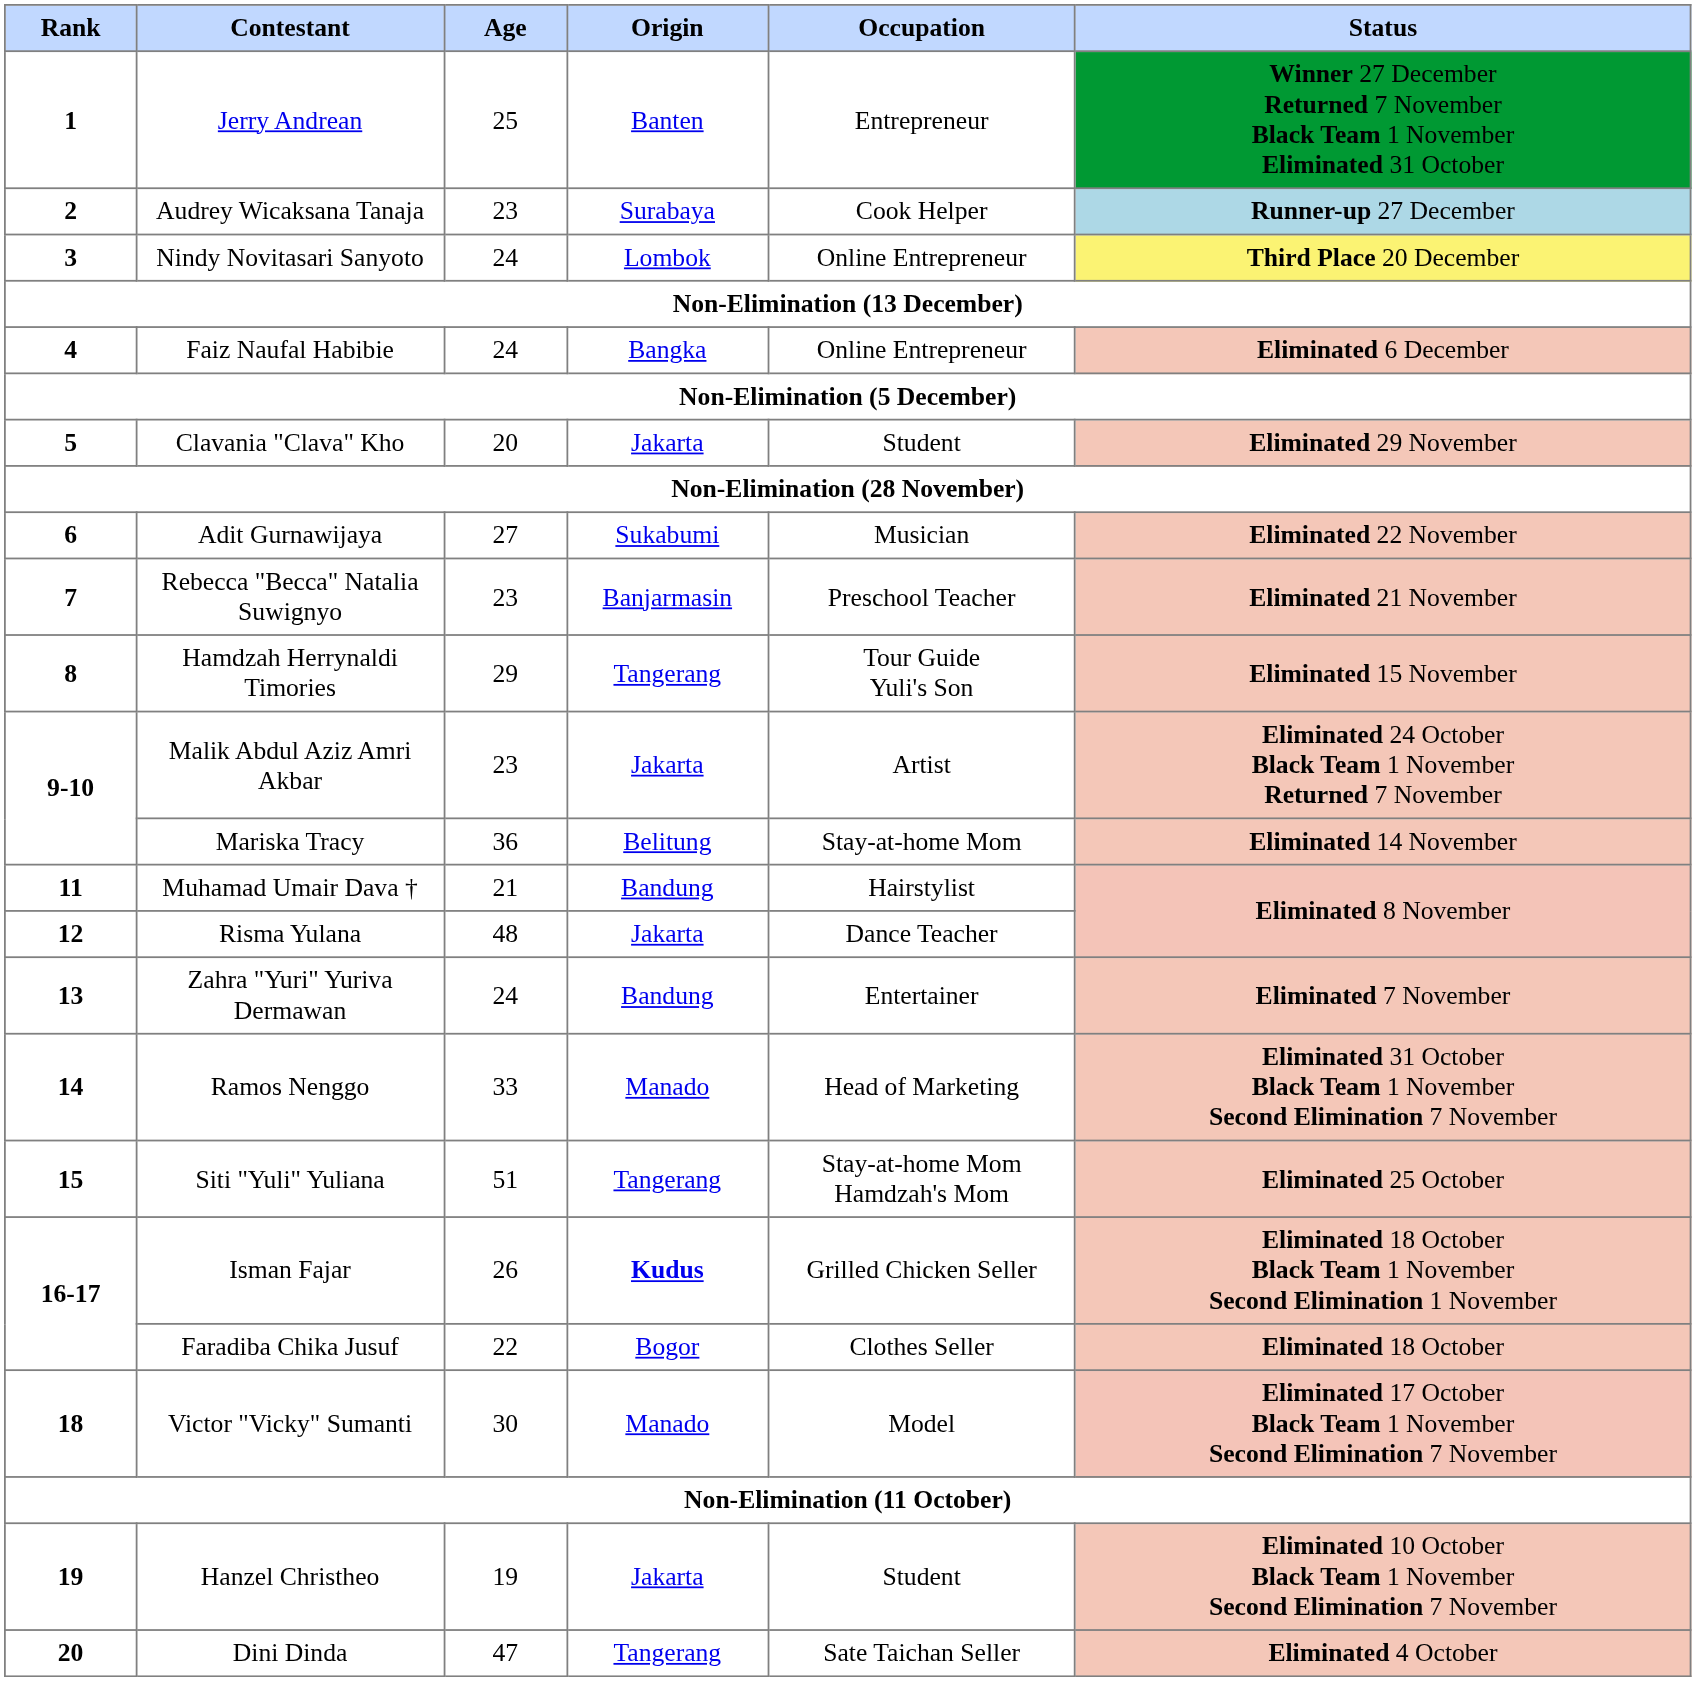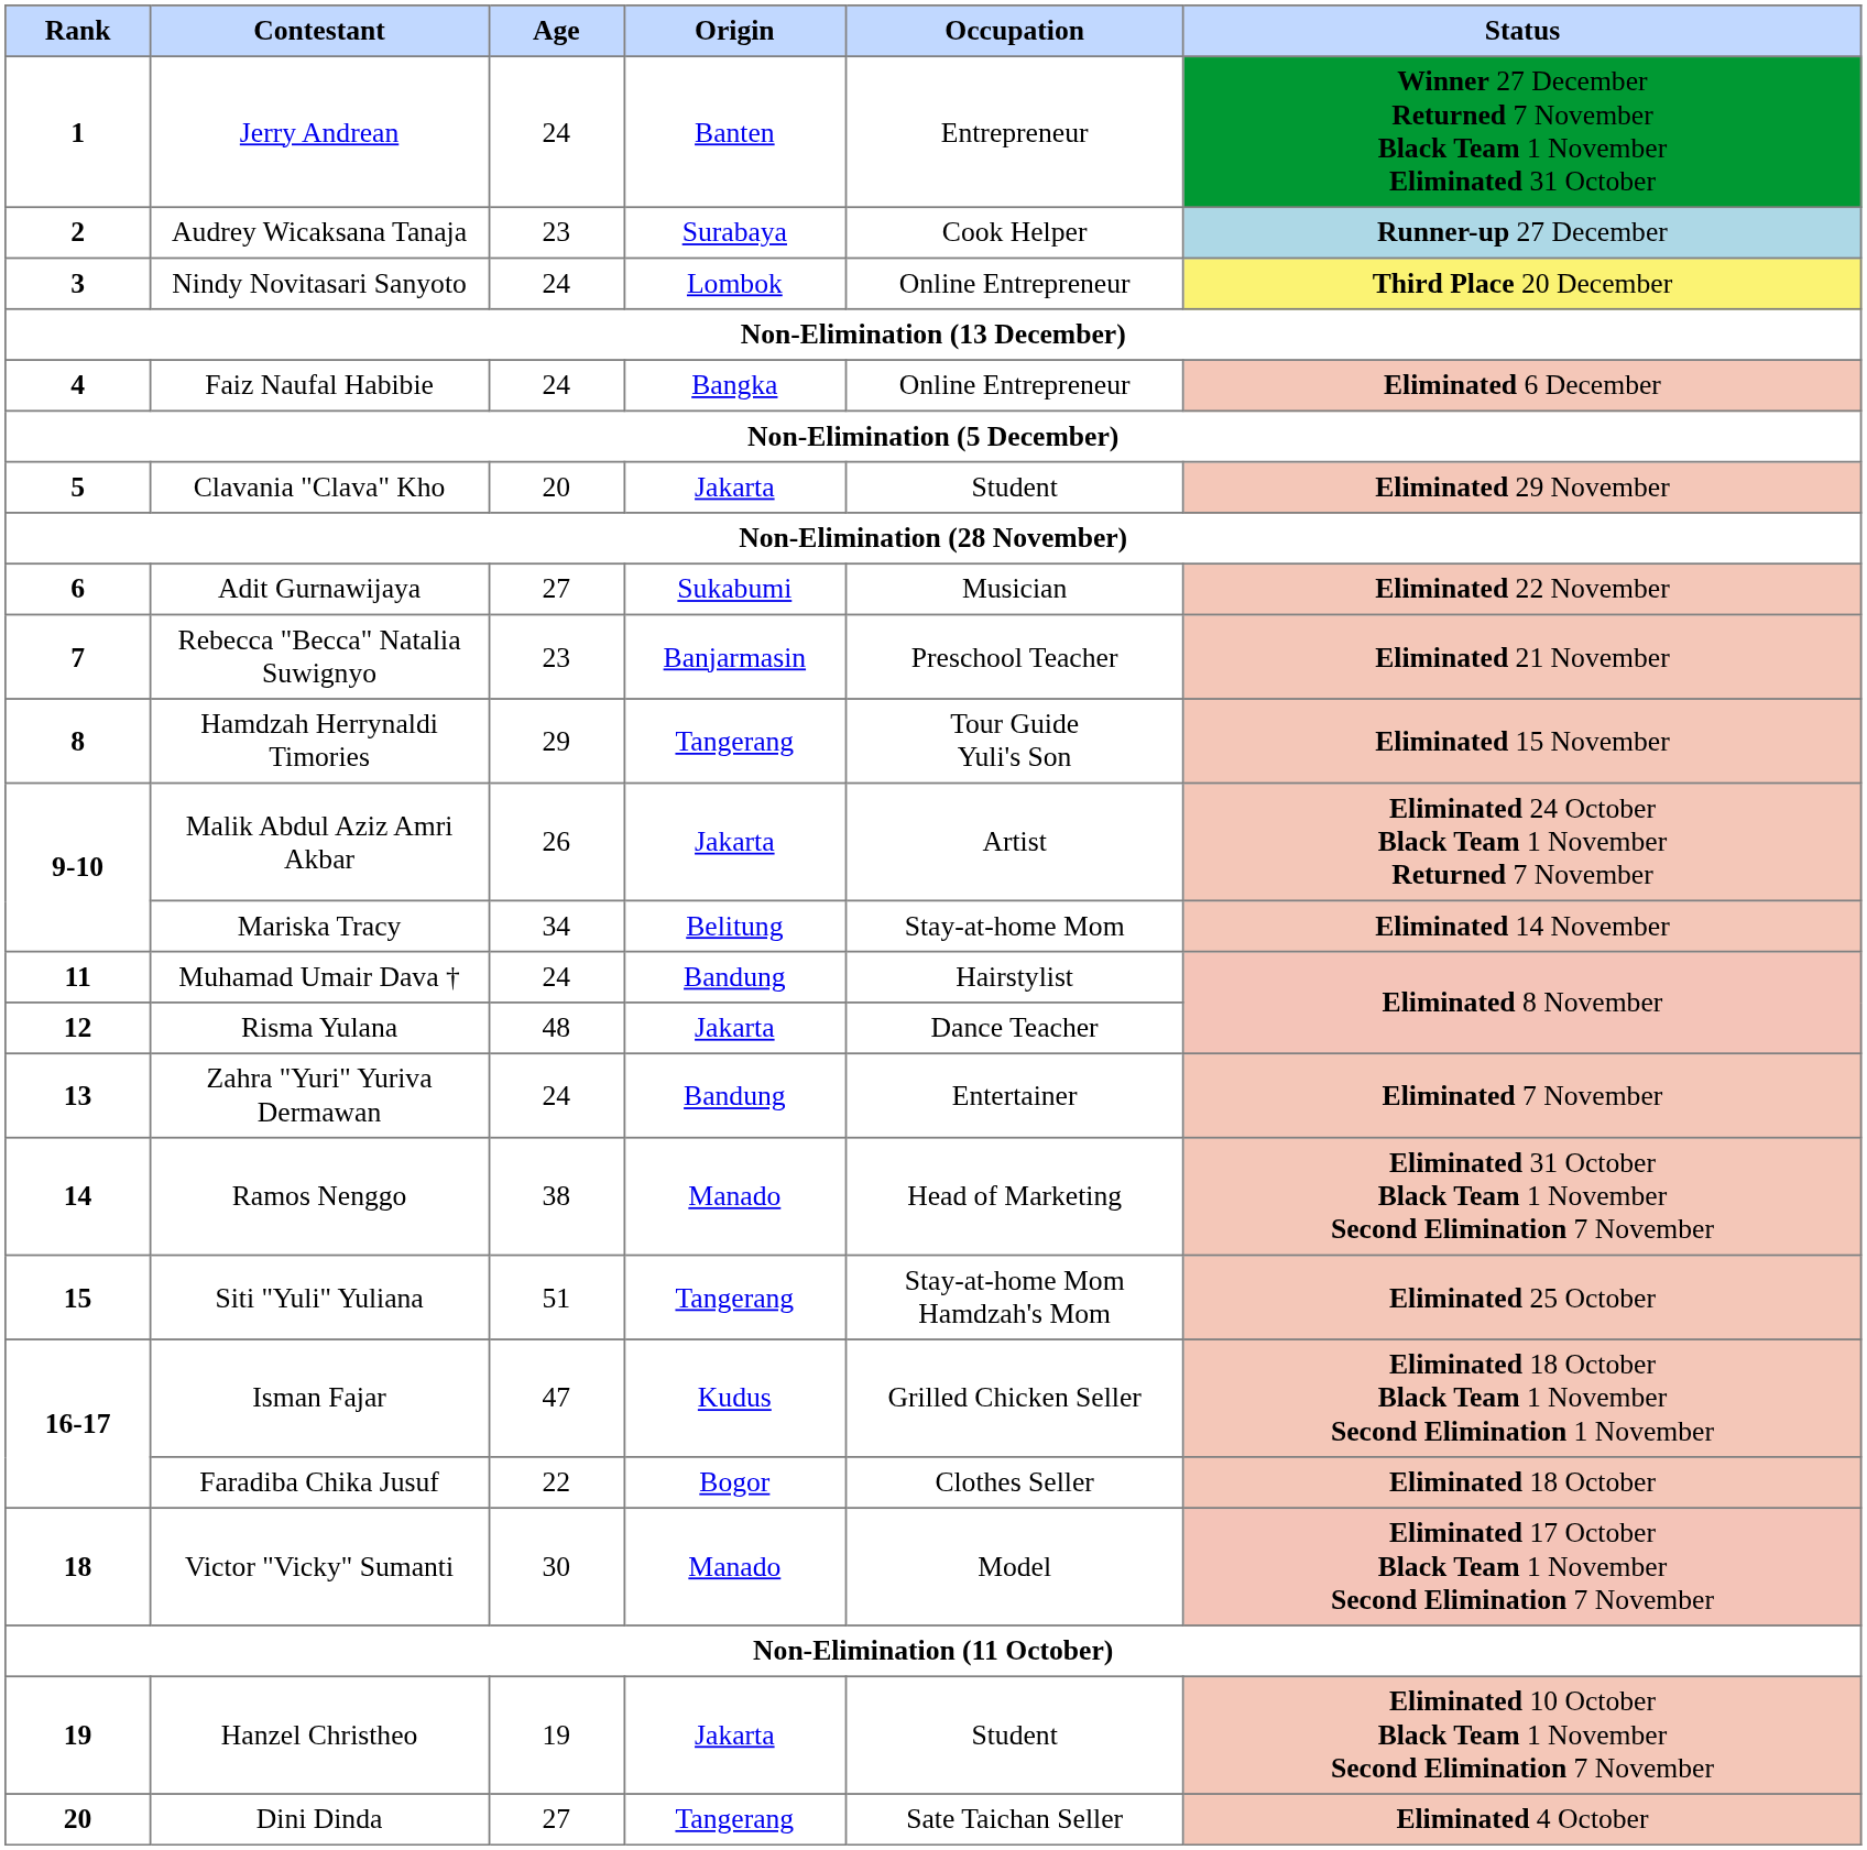Jerry Andrean | Age: 25 -> 24
Malik Abdul Aziz Amri Akbar | Age: 23 -> 26
Mariska Tracy | Age: 36 -> 34
Muhamad Umair Dava † | Age: 21 -> 24
Ramos Nenggo | Age: 33 -> 38
Isman Fajar | Age: 26 -> 47
Isman Fajar | Origin: bold -> normal
Dini Dinda | Age: 47 -> 27
